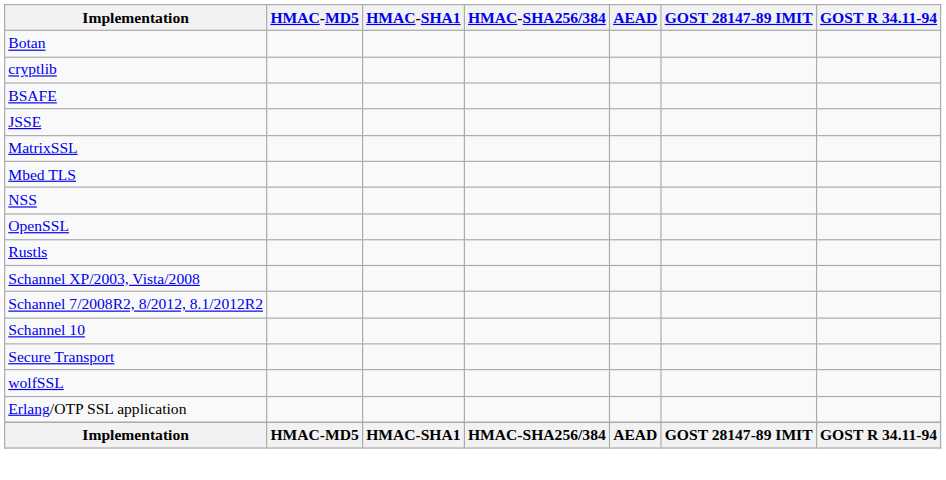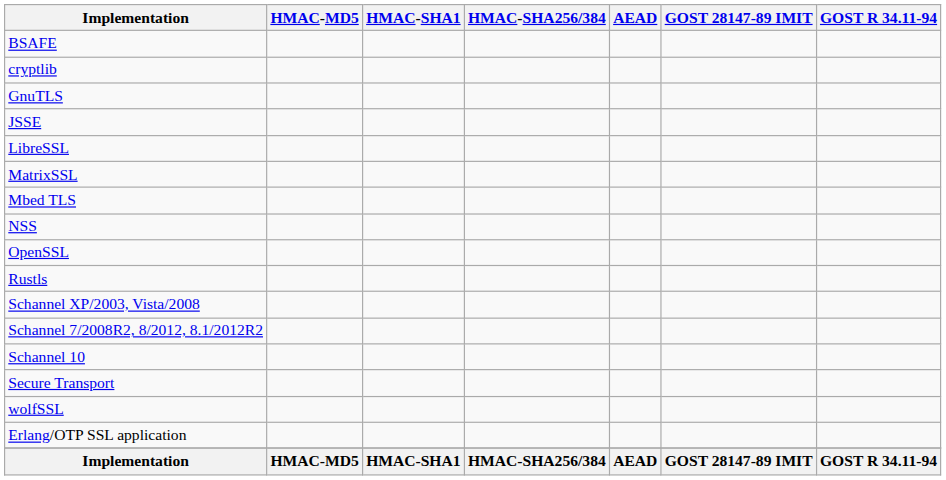- row: Botan
rows swapped: BSAFE <-> cryptlib
+ row: GnuTLS
+ row: LibreSSL
